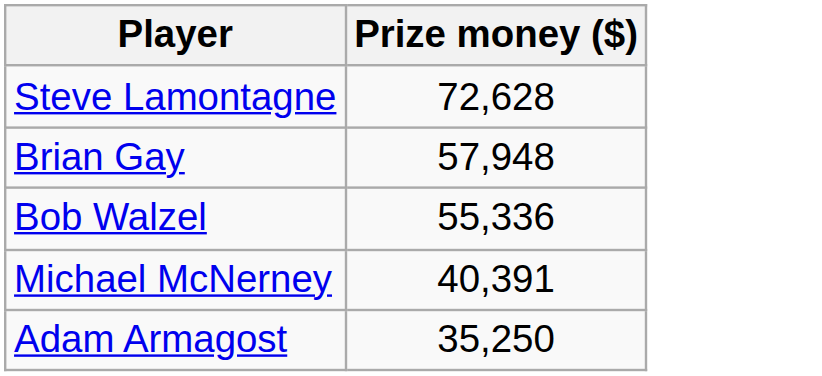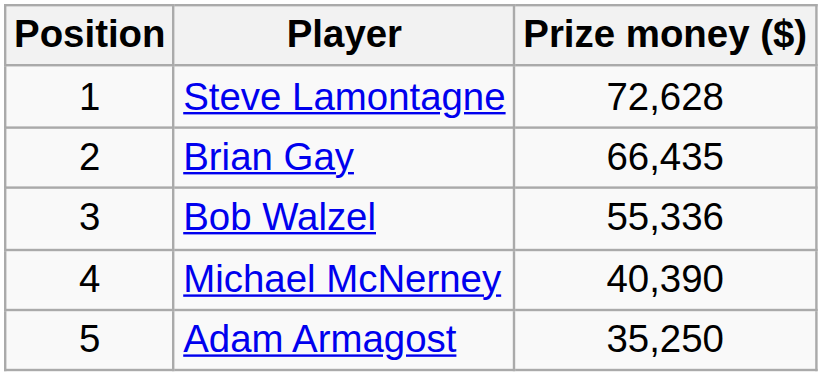+ column: Position | 1 | 2 | 3 | 4 | 5
Brian Gay | Prize money ($): 57,948 -> 66,435
Michael McNerney | Prize money ($): 40,391 -> 40,390
